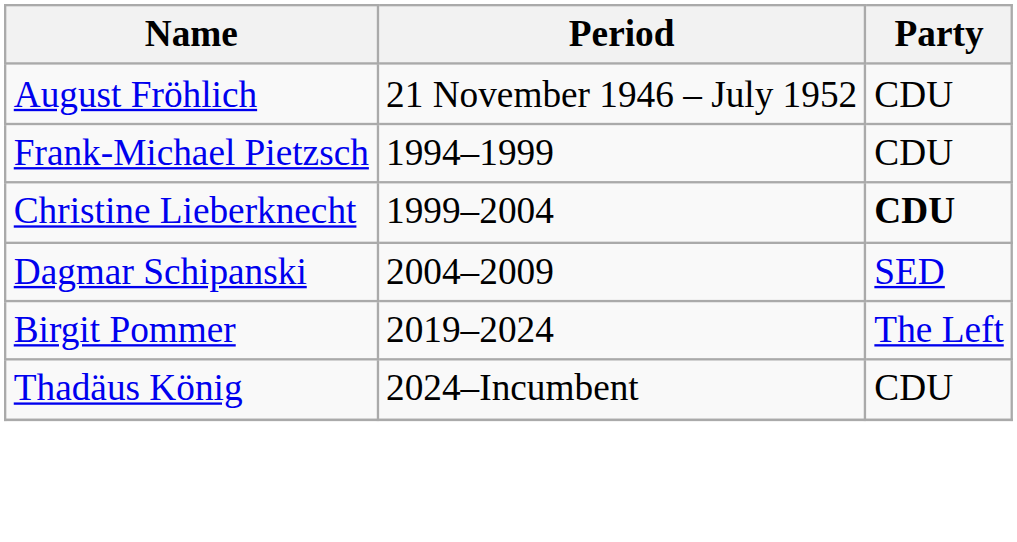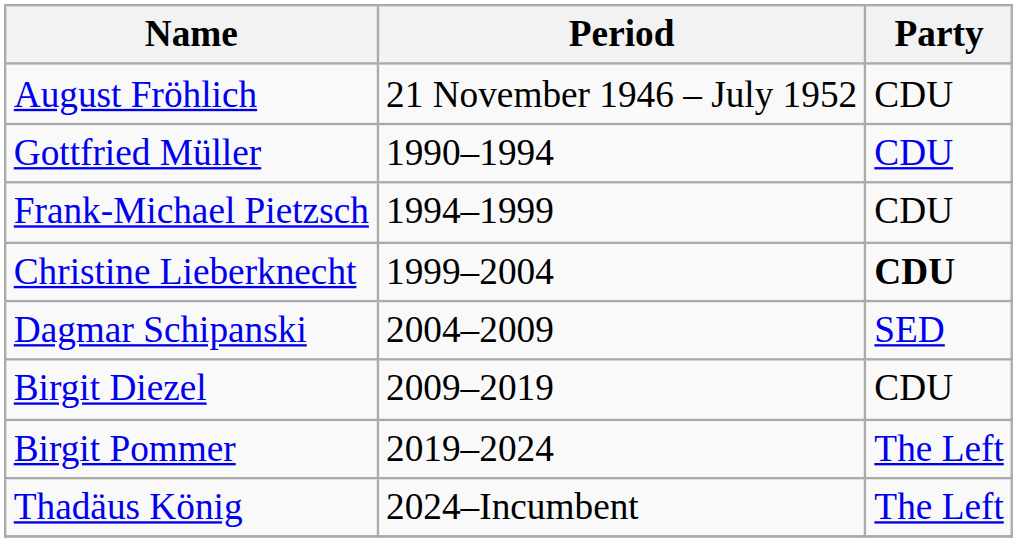+ row: Gottfried Müller | 1990–1994 | CDU
+ row: Birgit Diezel | 2009–2019 | CDU
Thadäus König | Party: CDU -> The Left
